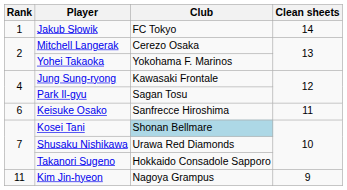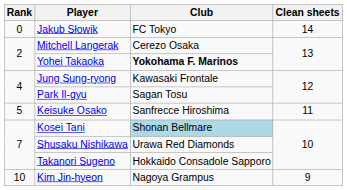Jakub Słowik | Rank: 1 -> 0
Yohei Takaoka | Club: normal -> bold
Keisuke Osako | Rank: 6 -> 5
Kim Jin-hyeon | Rank: 11 -> 10
